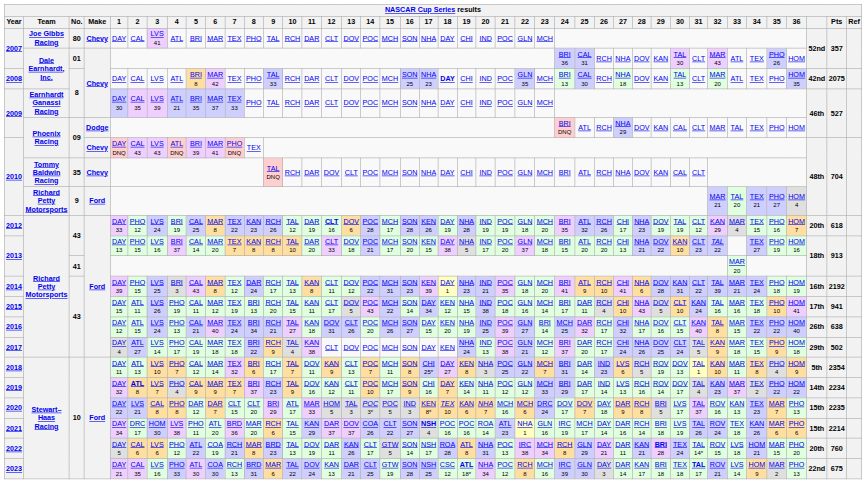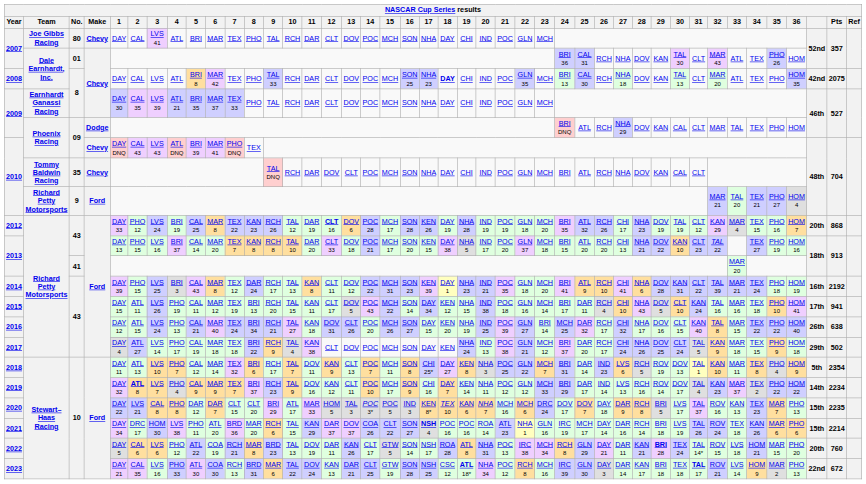2012 | Pts: 618 -> 868
2023 | Pts: 675 -> 672
